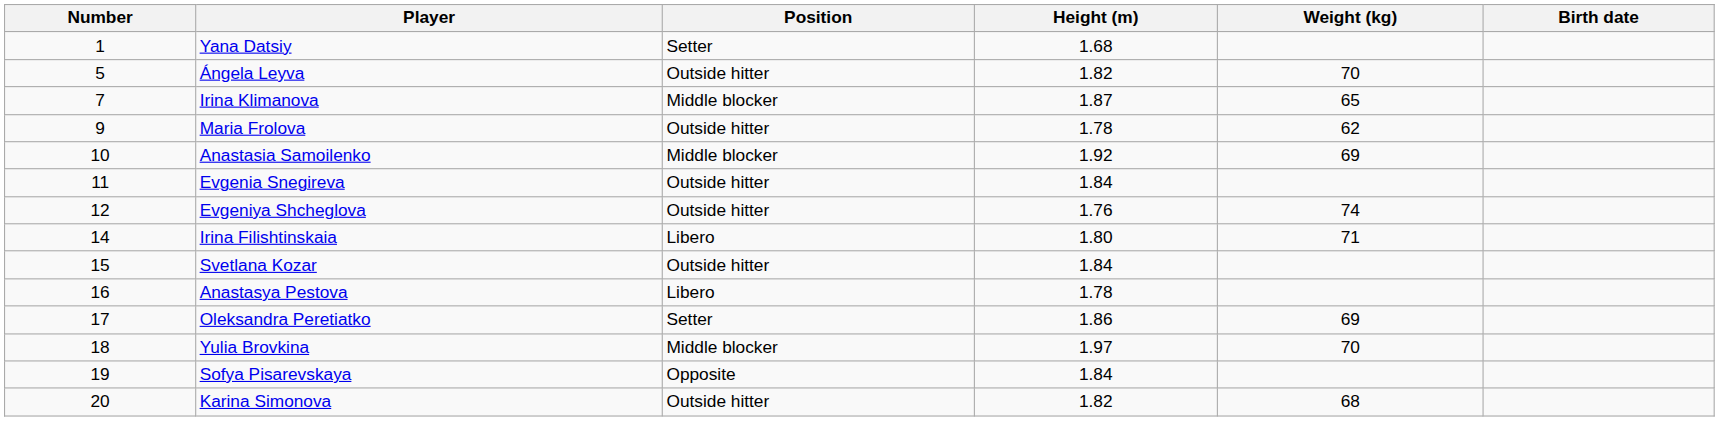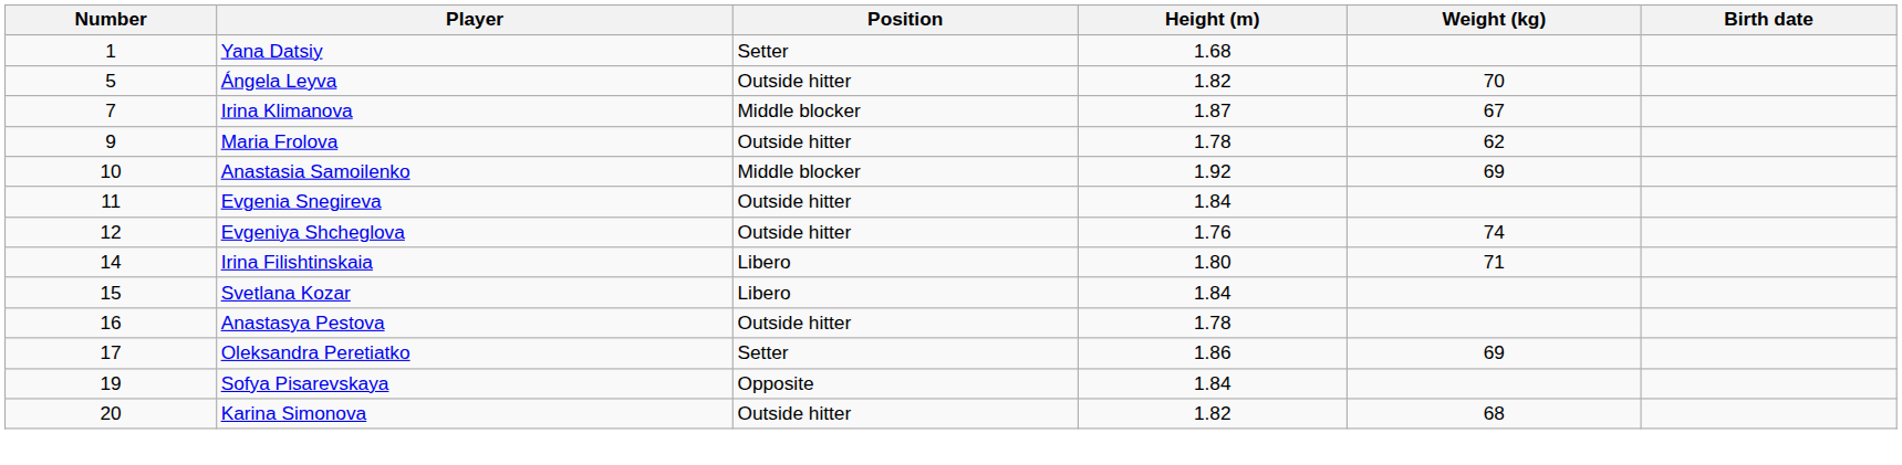Irina Klimanova | Weight (kg): 65 -> 67
Svetlana Kozar | Position: Outside hitter -> Libero
Anastasya Pestova | Position: Libero -> Outside hitter
- row: 18 | Yulia Brovkina | Middle blocker | 1.97 | 70
